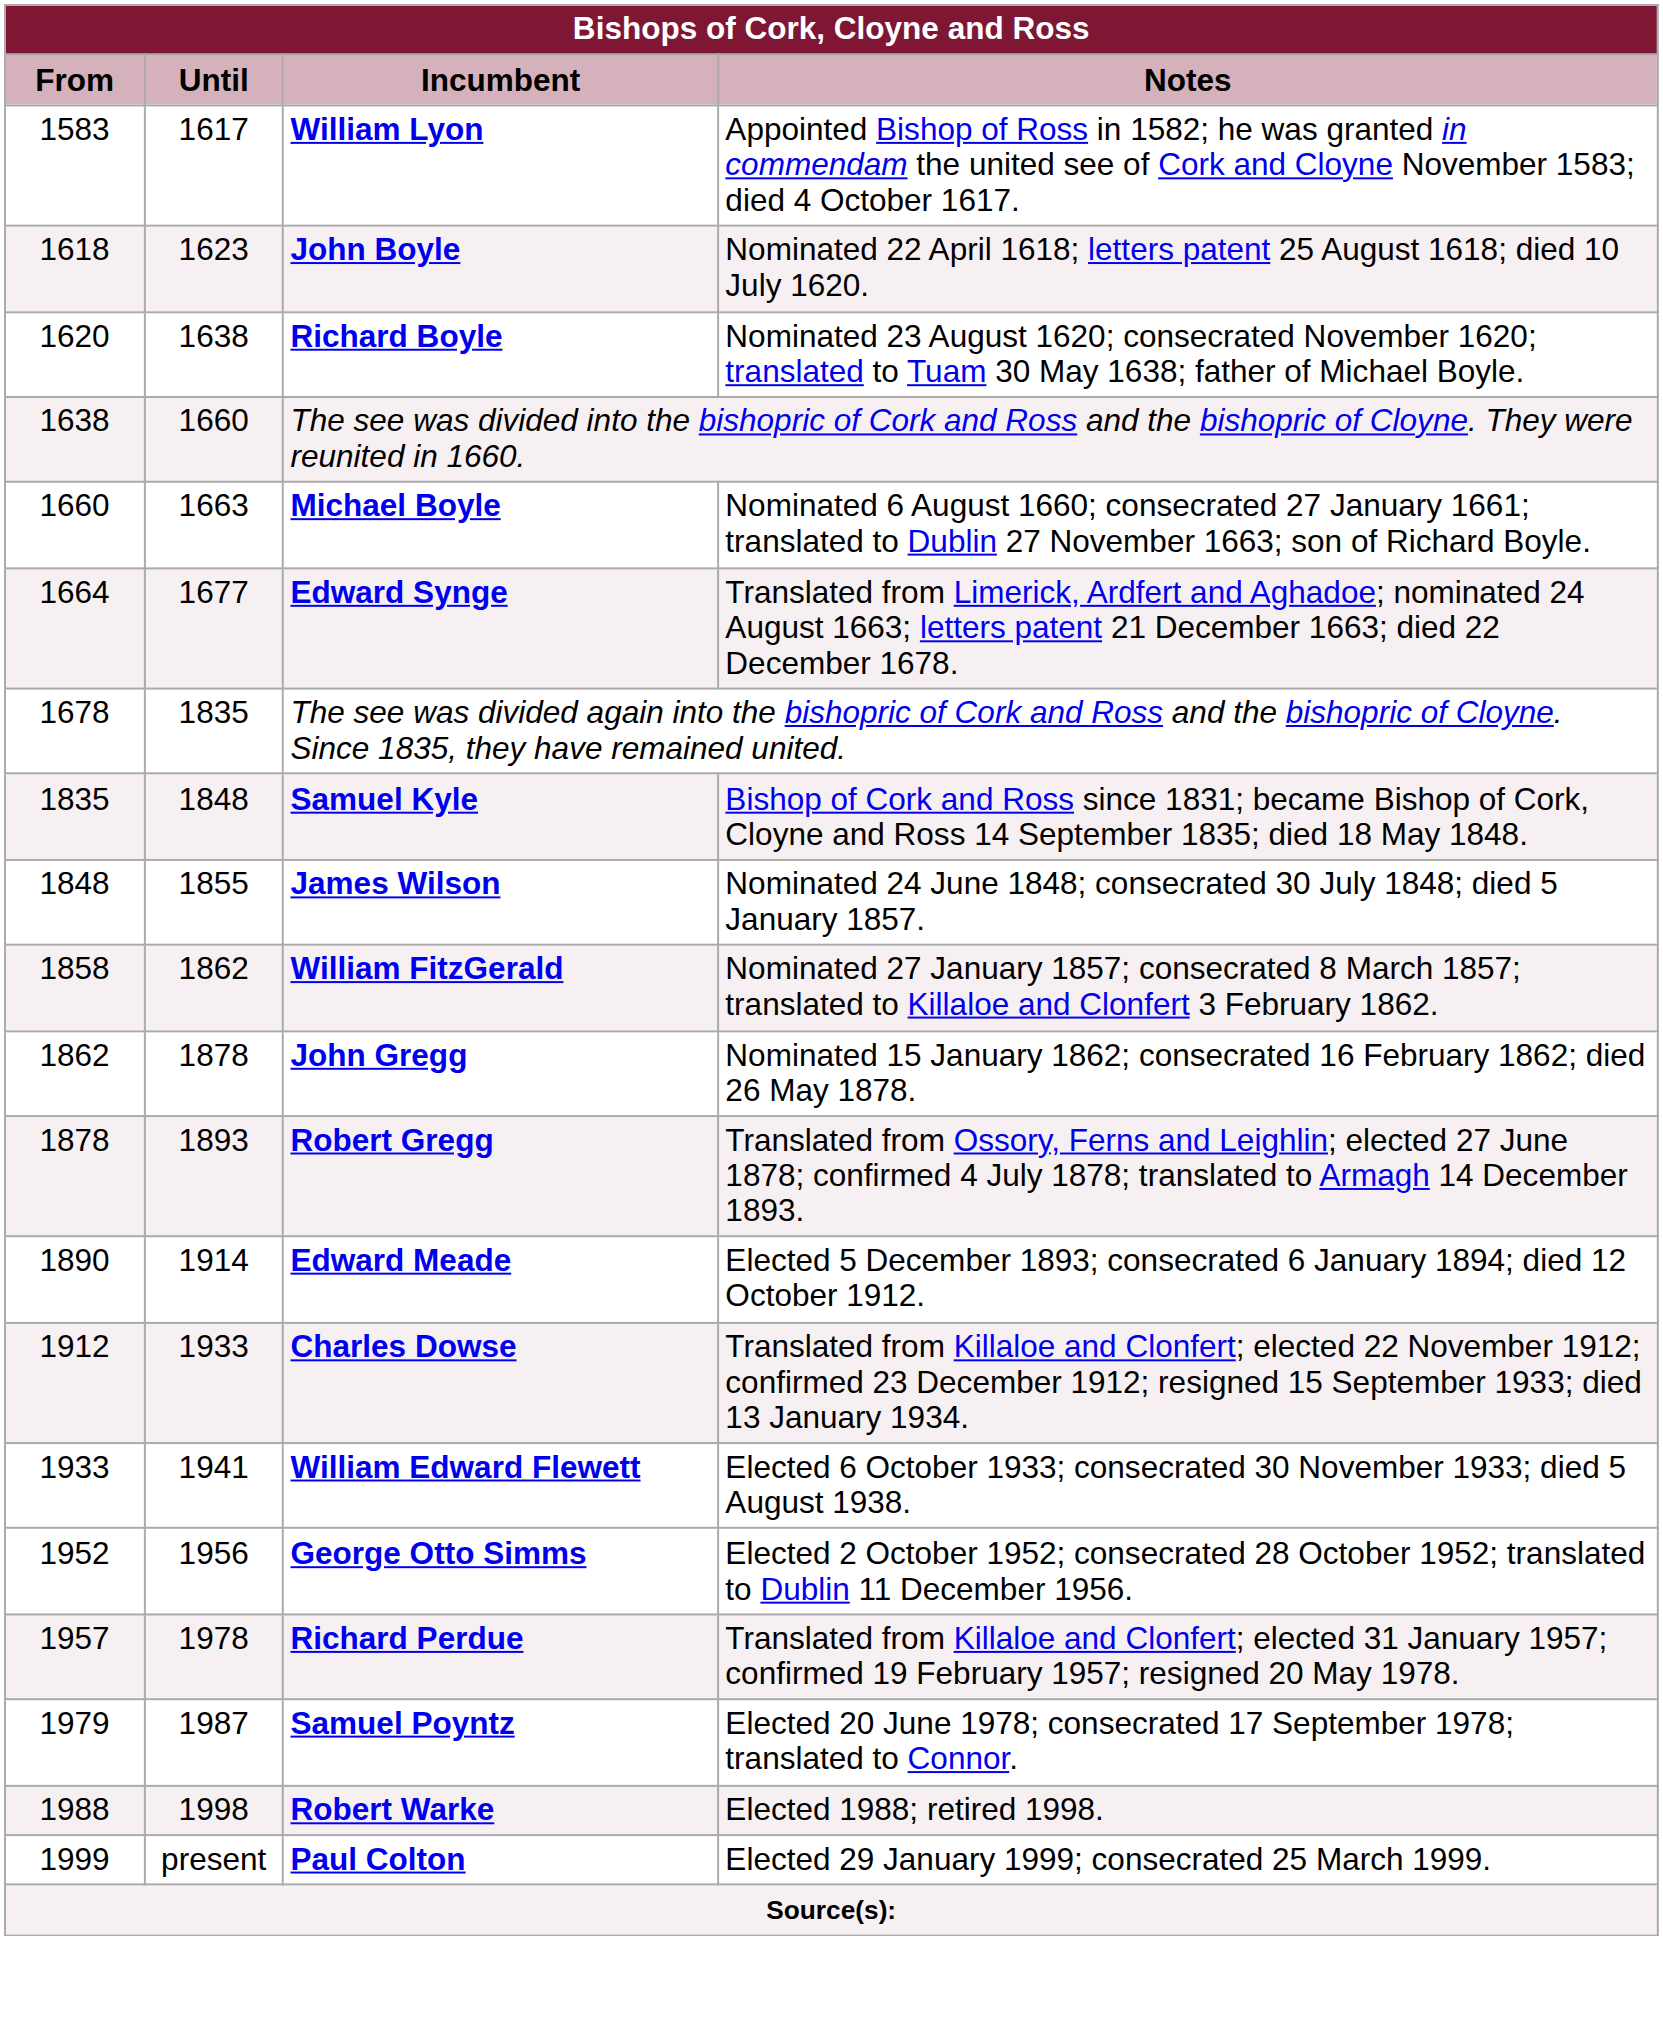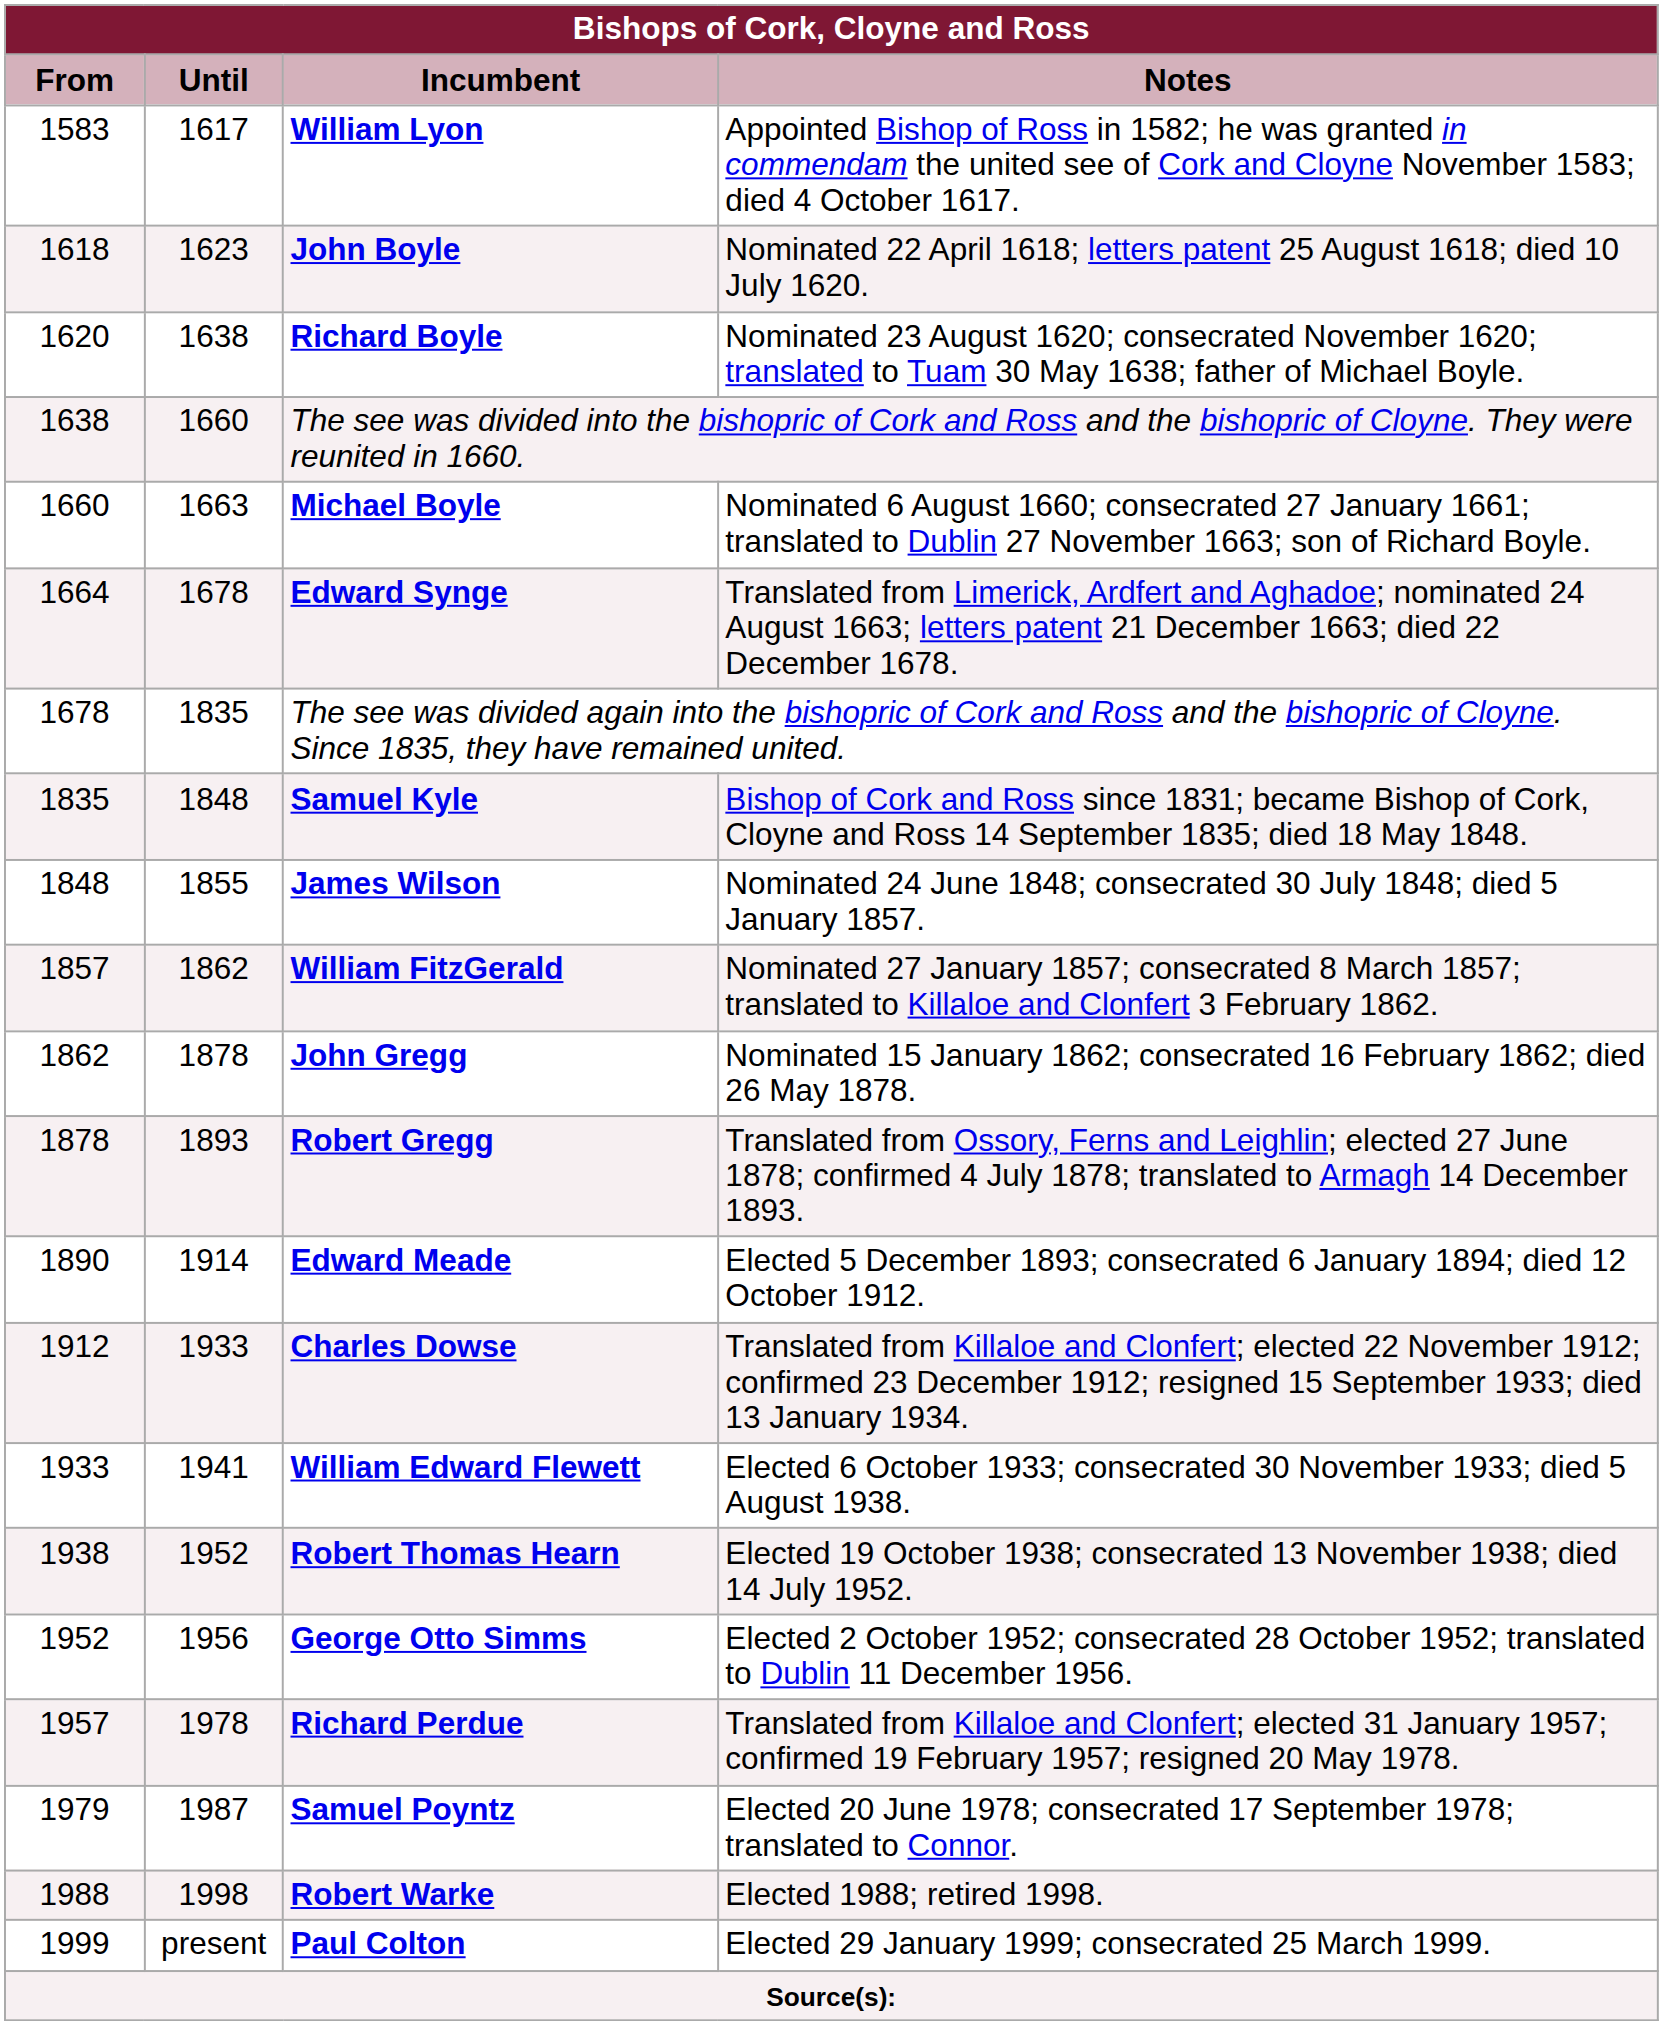Edward Synge | Until: 1677 -> 1678
William FitzGerald | From: 1858 -> 1857
+ row: 1938 | 1952 | Robert Thomas Hearn | Elected 19 October 1938; consecrated 13 November 1938; died 14 July 1952.
